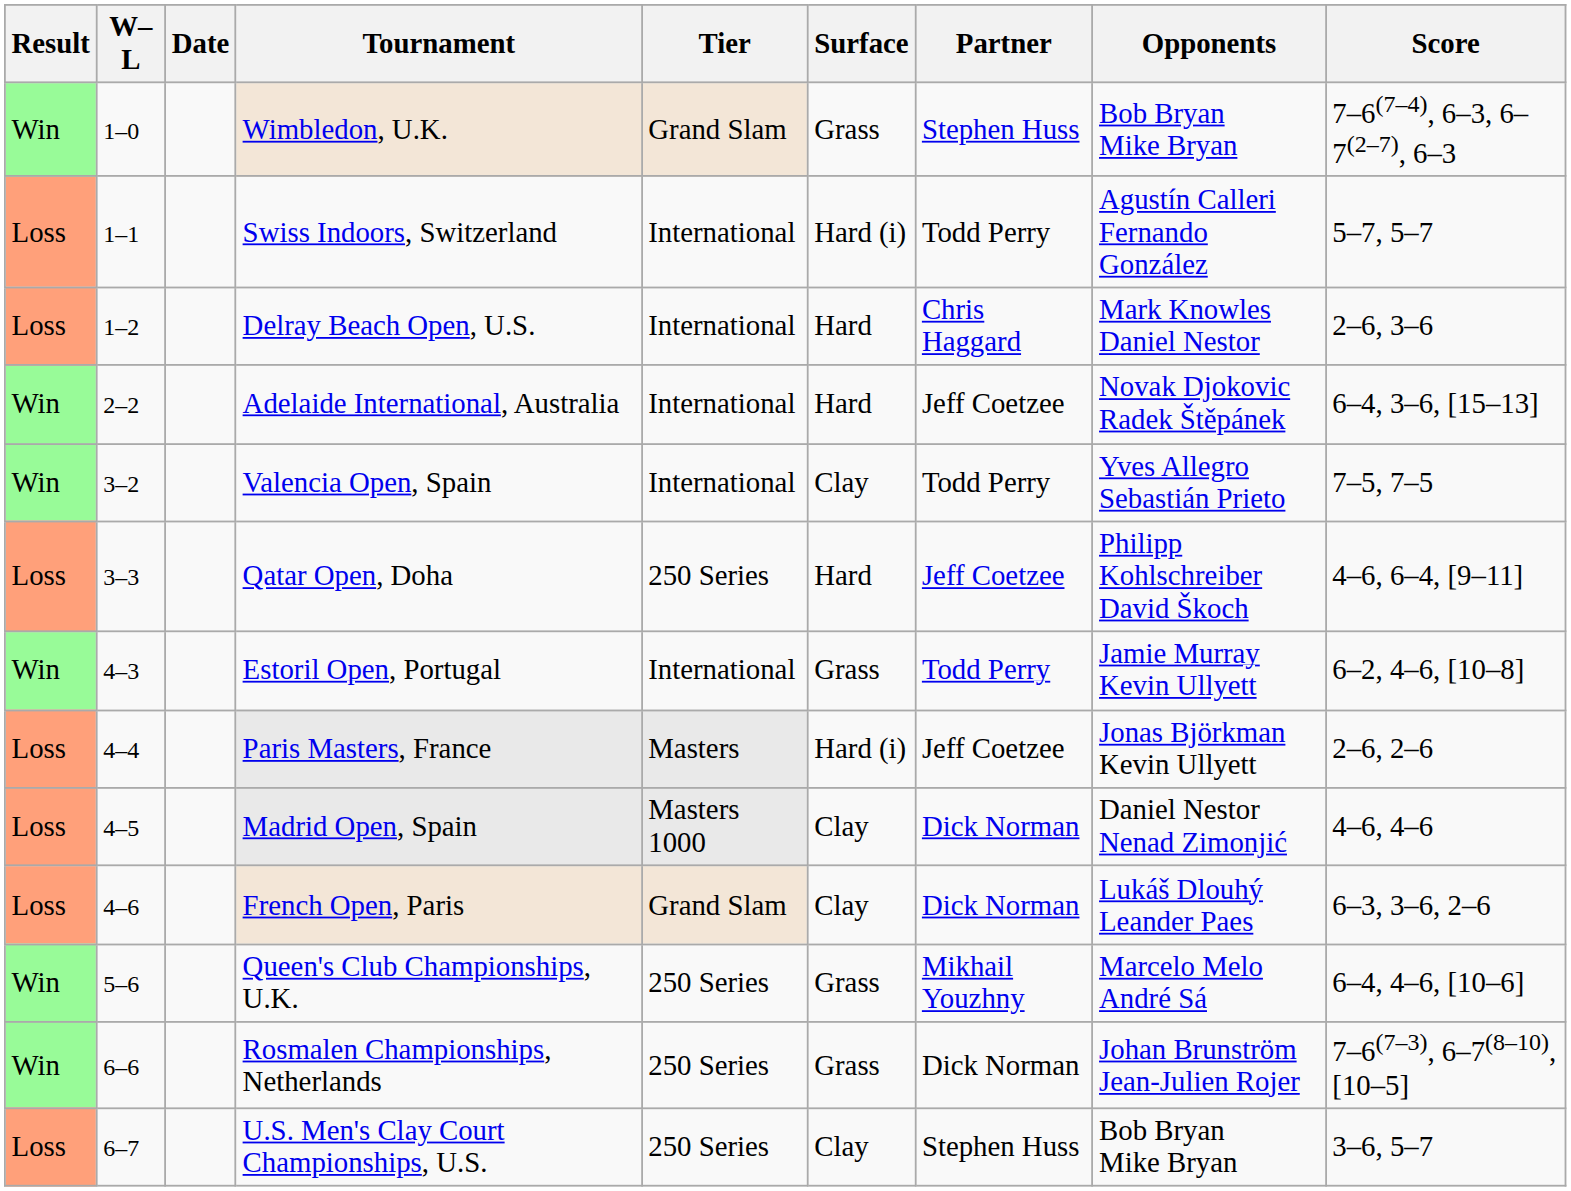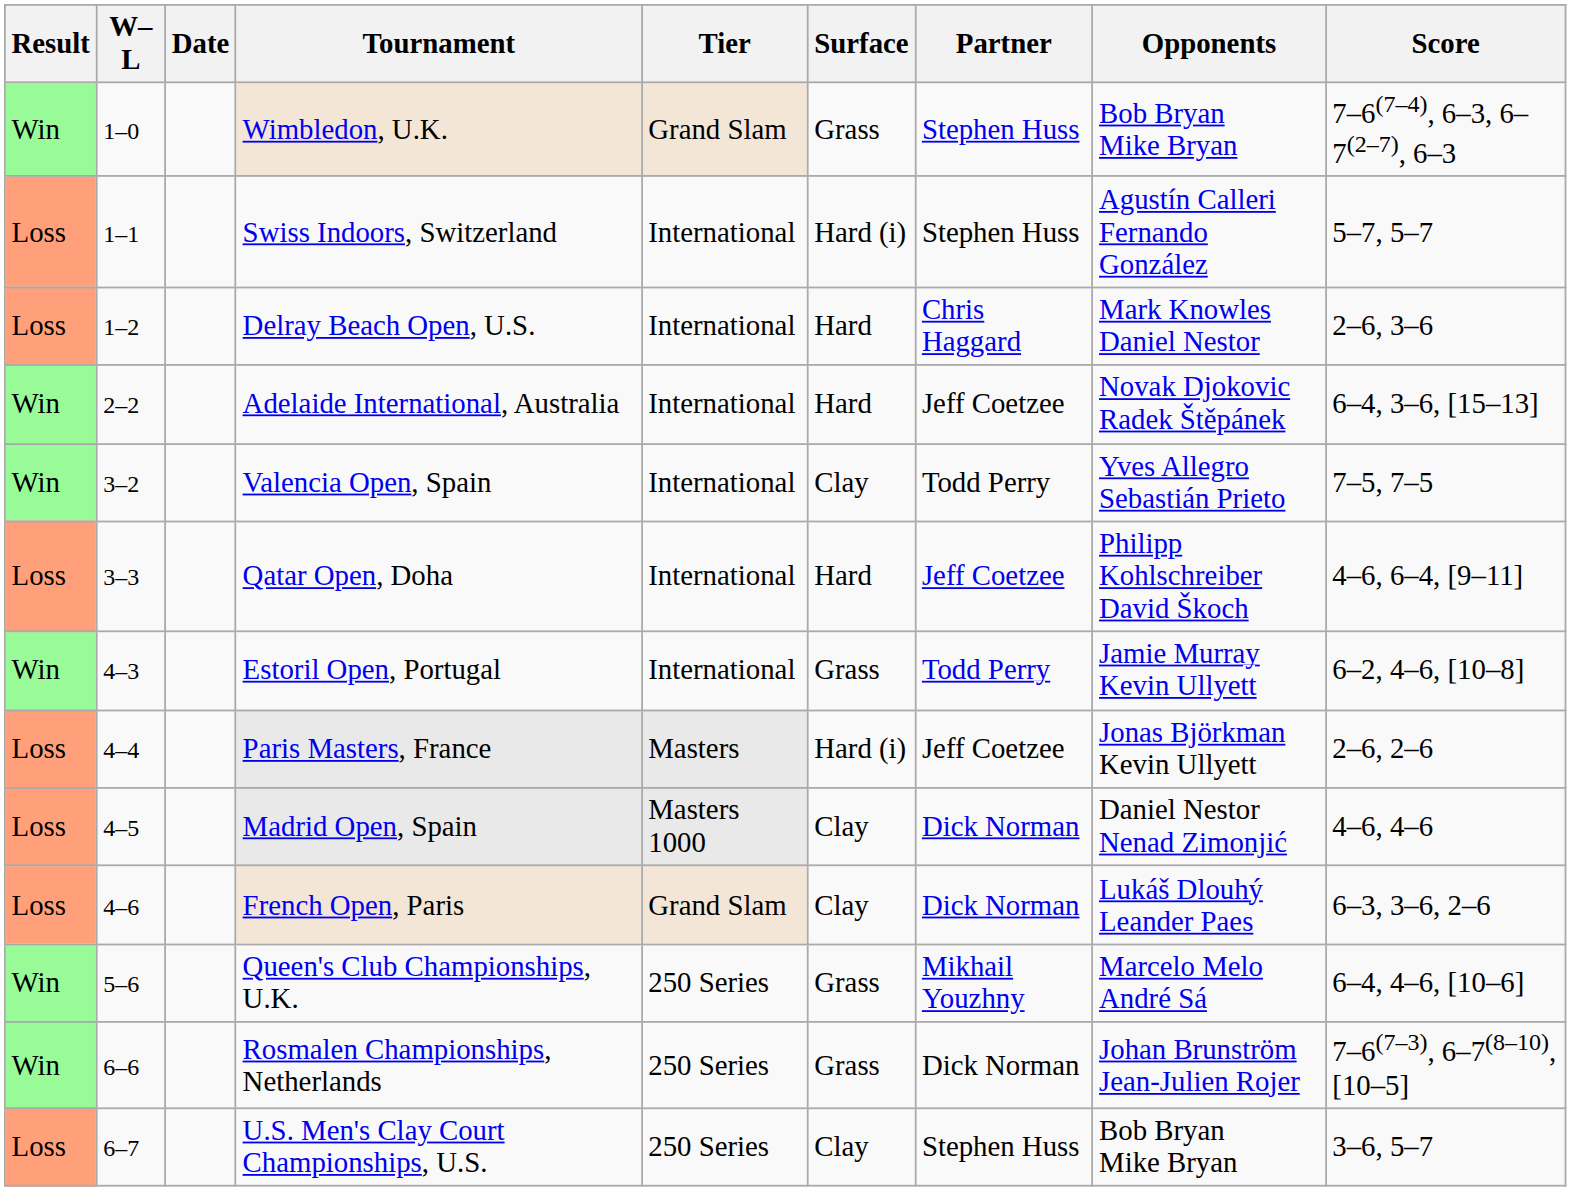Swiss Indoors, Switzerland | Partner: Todd Perry -> Stephen Huss
Qatar Open, Doha | Tier: 250 Series -> International
